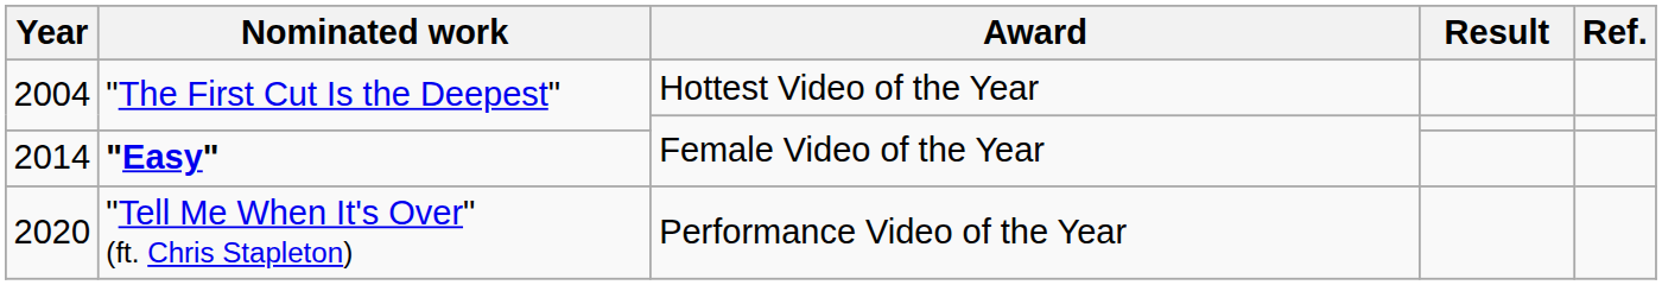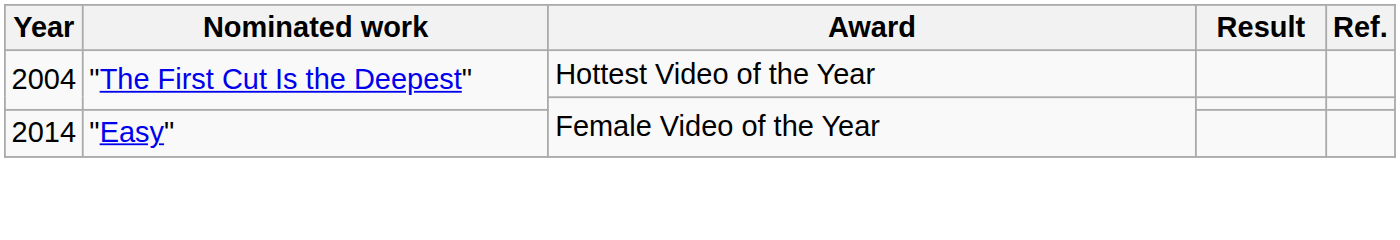2014 | Nominated work: bold -> normal
- row: 2020 | "Tell Me When It's Over" (ft. Chris Stapleton) | Performance Video of the Year
